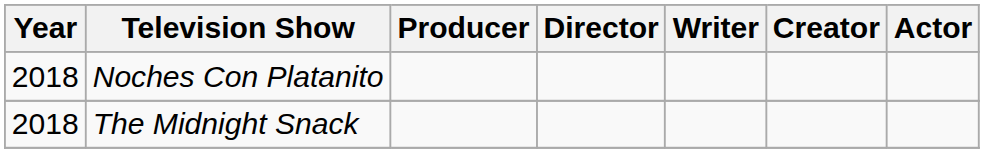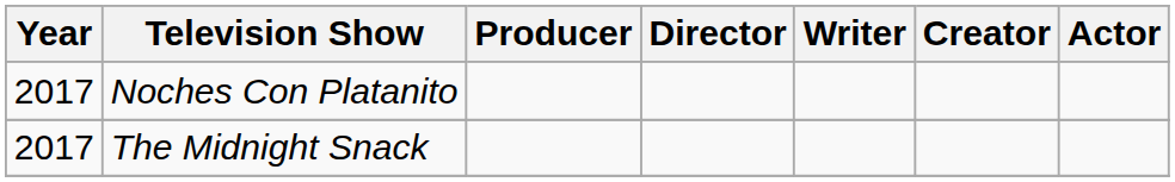Noches Con Platanito | Year: 2018 -> 2017
The Midnight Snack | Year: 2018 -> 2017
